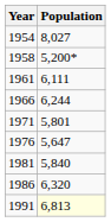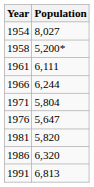1971 | Population: 5,801 -> 5,804
1981 | Population: 5,840 -> 5,820
1991 | Population: lightyellow background -> no background
